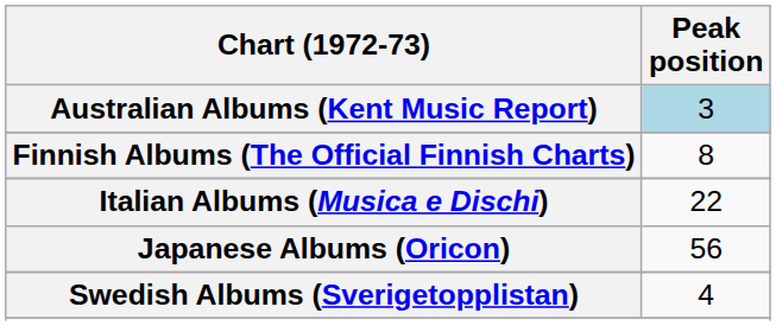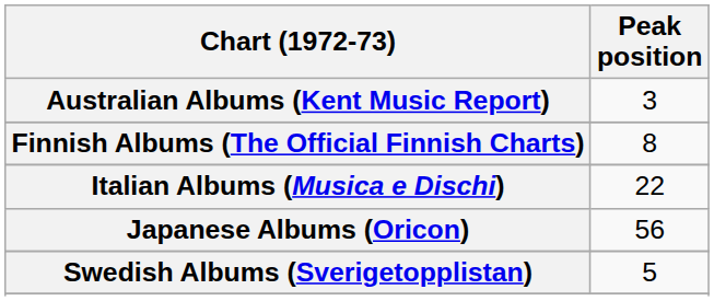Australian Albums (Kent Music Report) | Peak position: lightblue background -> no background
Swedish Albums (Sverigetopplistan) | Peak position: 4 -> 5
